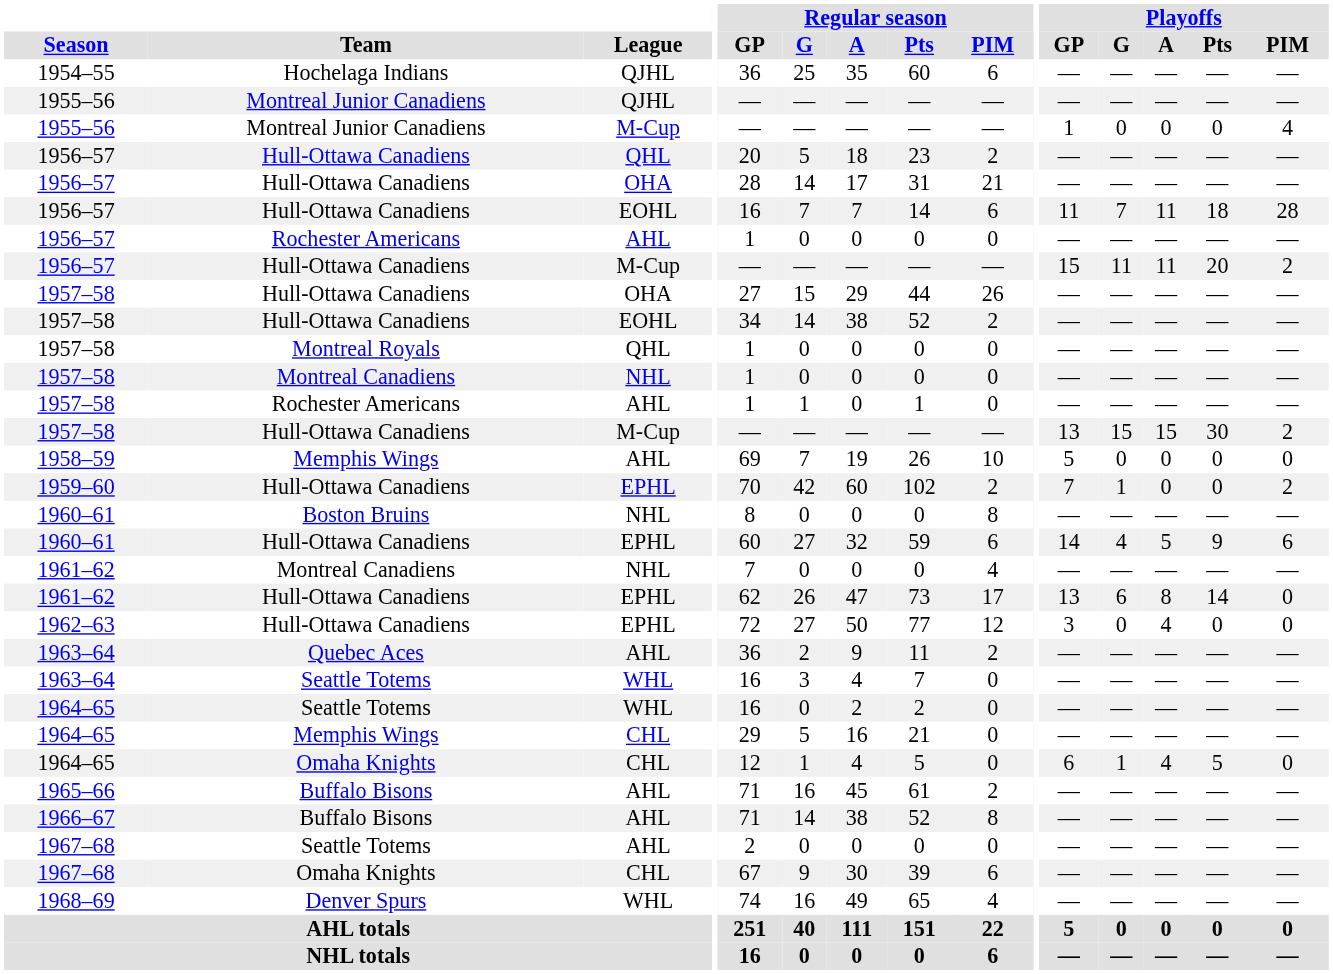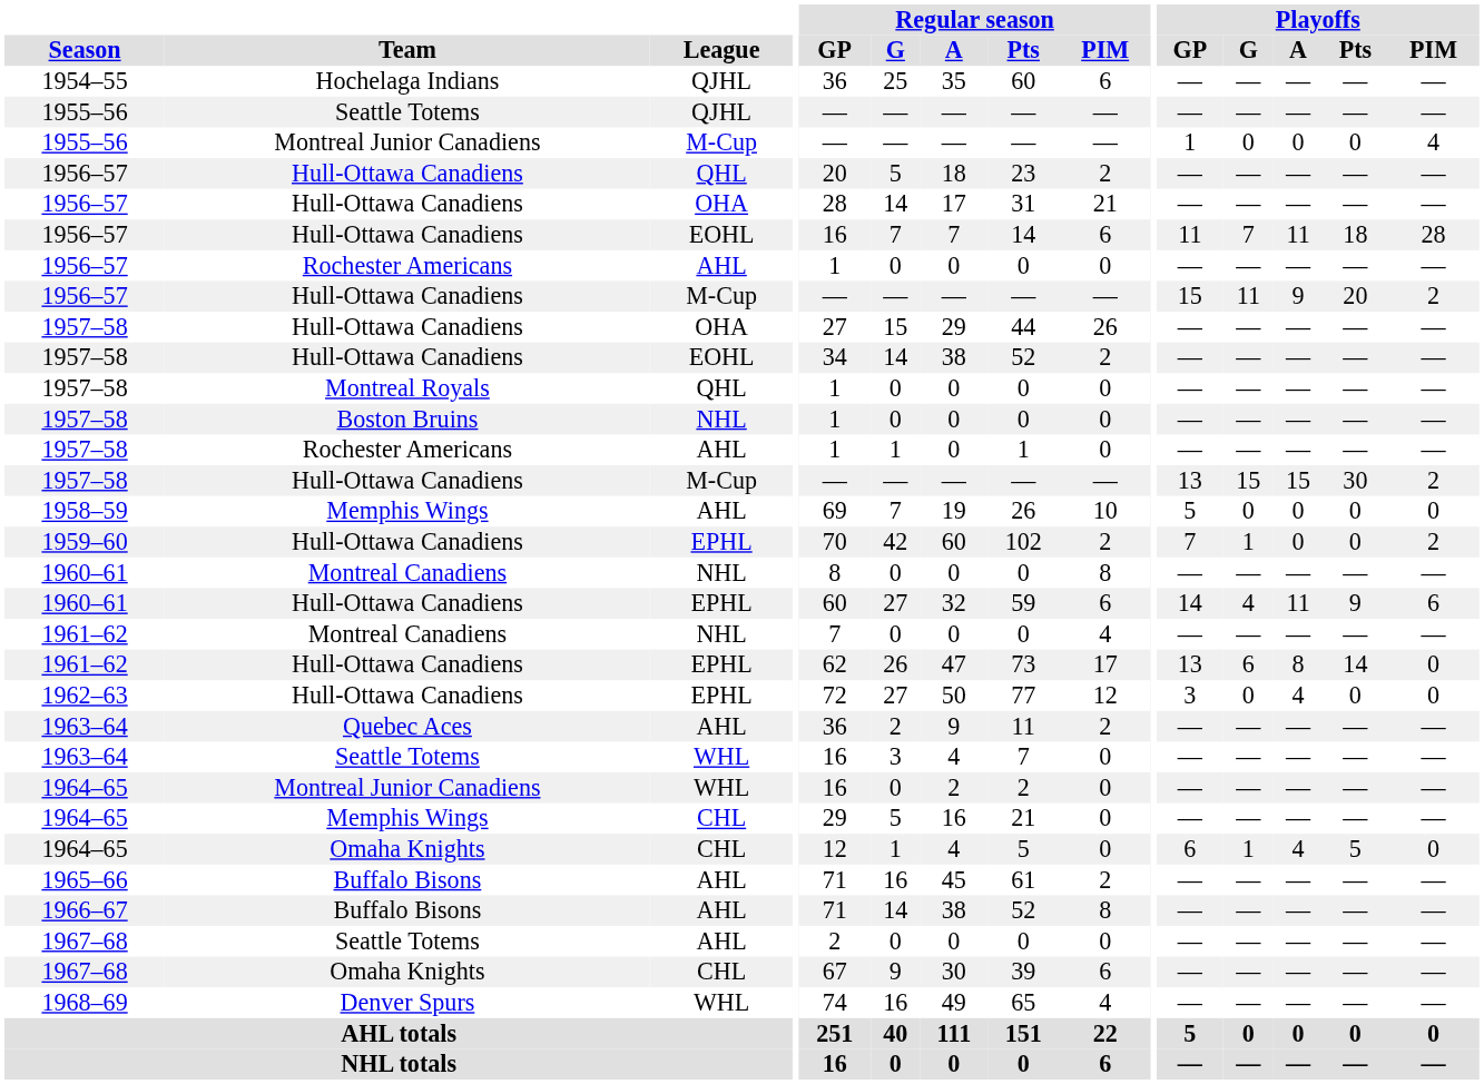1955–56 / QJHL | Team: Montreal Junior Canadiens -> Seattle Totems
1956–57 / M-Cup | Playoffs / A: 11 -> 9
1957–58 / NHL | Team: Montreal Canadiens -> Boston Bruins
1960–61 / NHL | Team: Boston Bruins -> Montreal Canadiens
1960–61 / EPHL | Playoffs / A: 5 -> 11
1964–65 / WHL | Team: Seattle Totems -> Montreal Junior Canadiens
